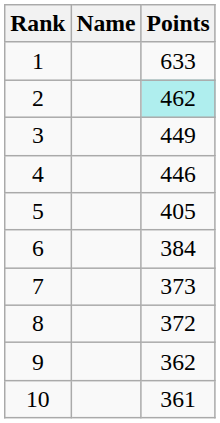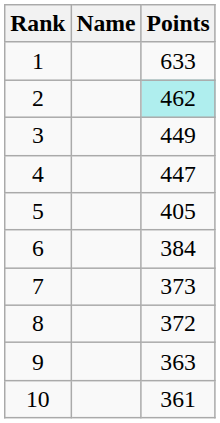4 | Points: 446 -> 447
9 | Points: 362 -> 363
